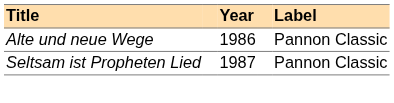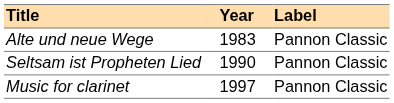Alte und neue Wege | Year: 1986 -> 1983
Seltsam ist Propheten Lied | Year: 1987 -> 1990
+ row: Music for clarinet | 1997 | Pannon Classic
